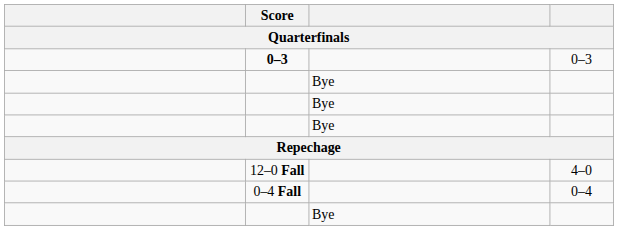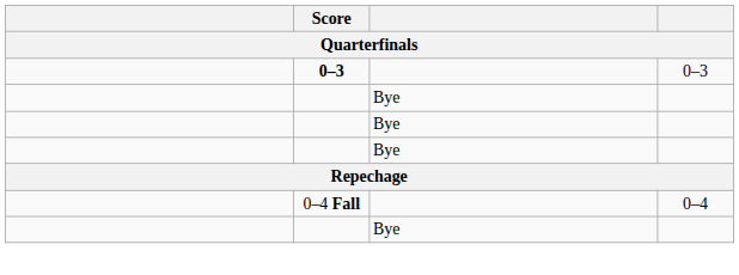- row: 12–0 Fall | 4–0
